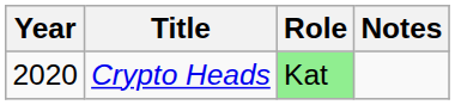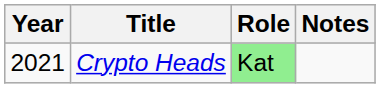Crypto Heads | Year: 2020 -> 2021
